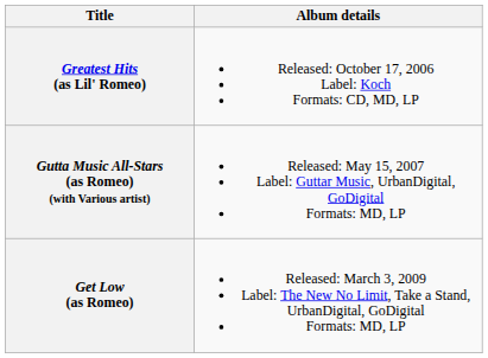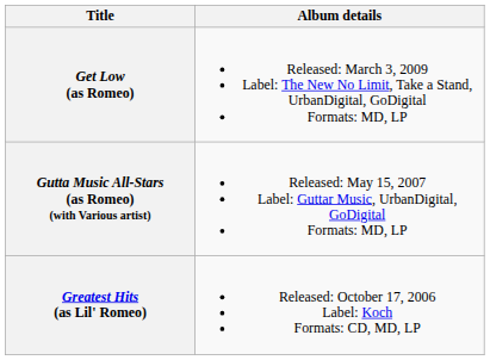rows swapped: Greatest Hits (as Lil' Romeo) <-> Get Low (as Romeo)
